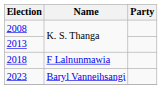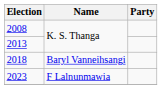2018 | Name: F Lalnunmawia -> Baryl Vanneihsangi
2023 | Name: Baryl Vanneihsangi -> F Lalnunmawia
